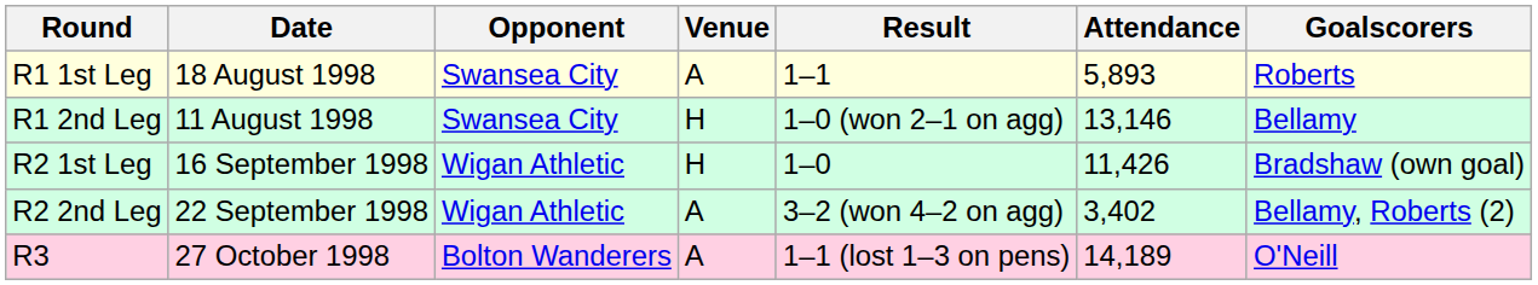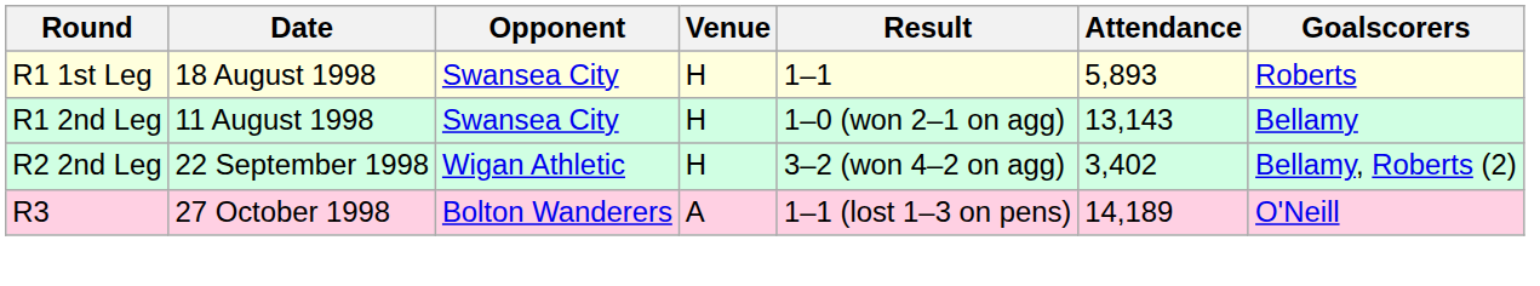R1 1st Leg | Venue: A -> H
R1 2nd Leg | Attendance: 13,146 -> 13,143
- row: R2 1st Leg | 16 September 1998 | Wigan Athletic | H | 1–0 | 11,426 | Bradshaw (own goal)
R2 2nd Leg | Venue: A -> H
